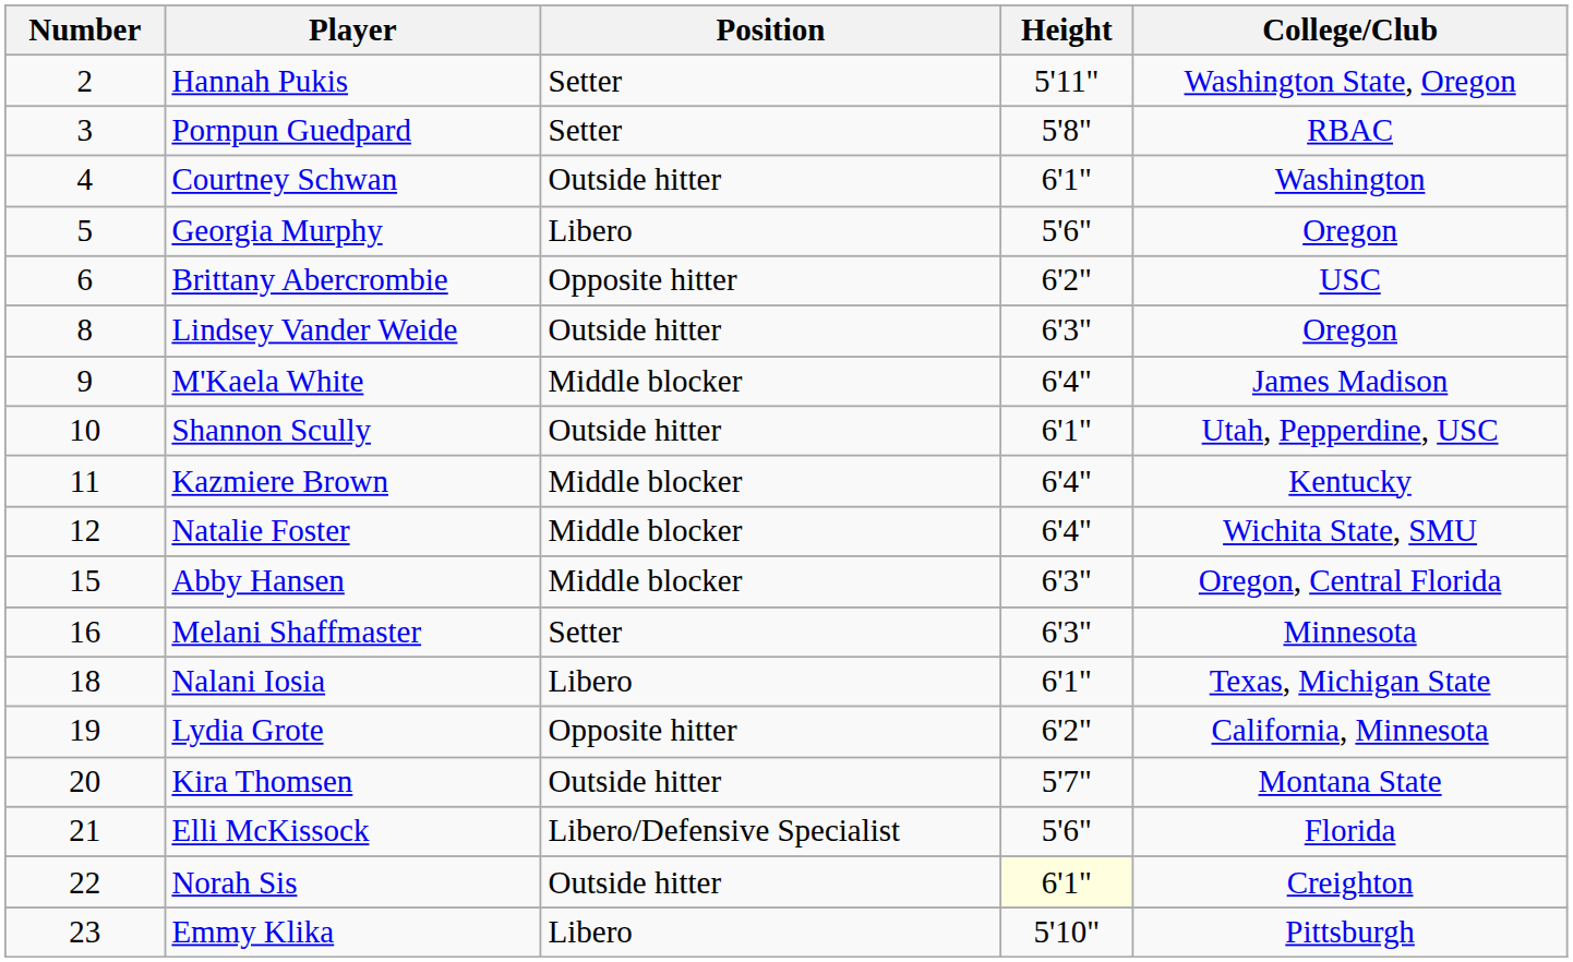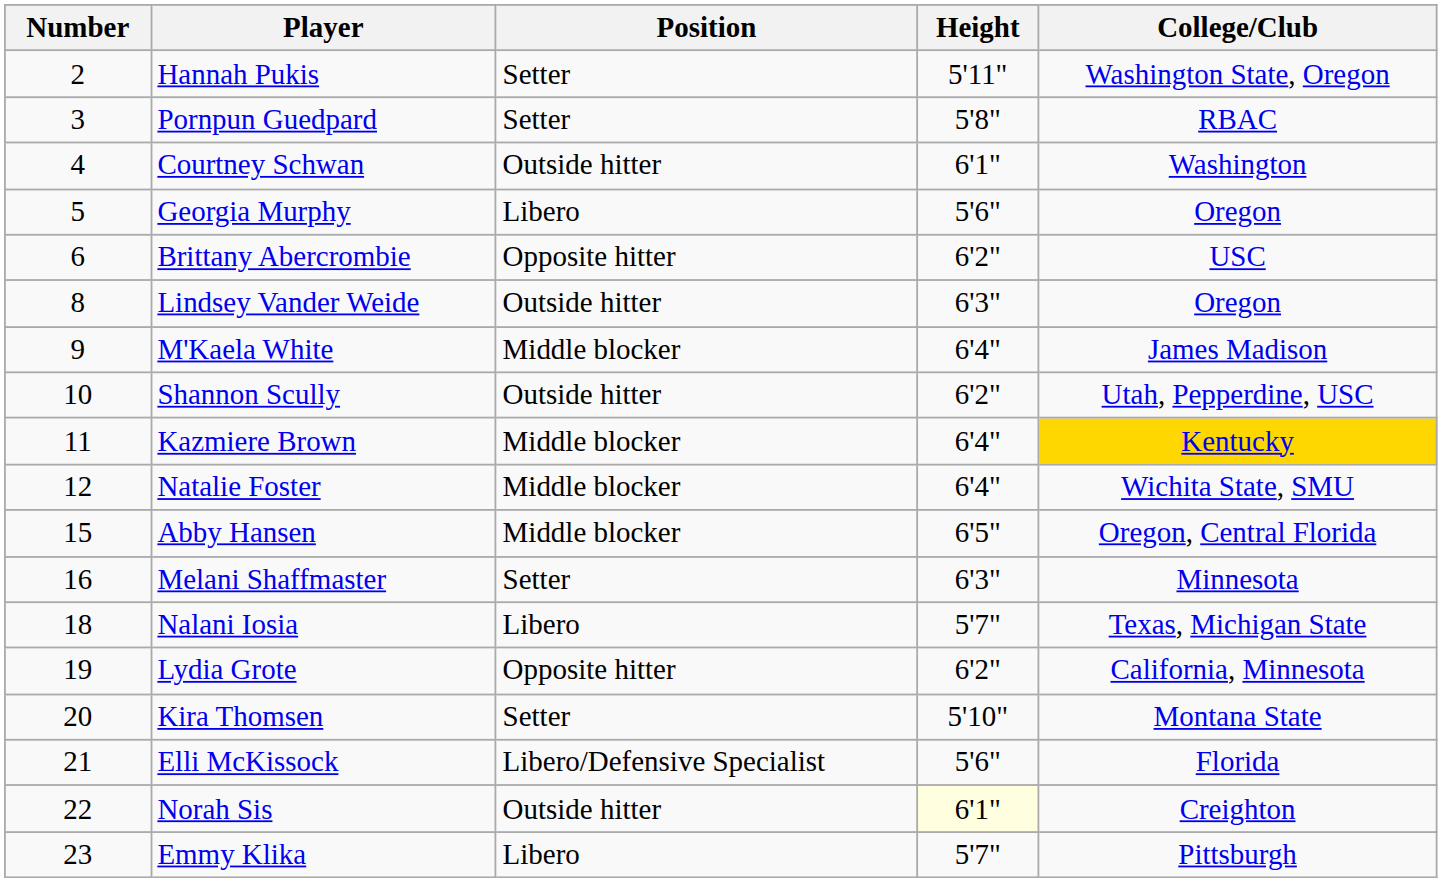Shannon Scully | Height: 6'1" -> 6'2"
Kazmiere Brown | College/Club: no background -> gold background
Abby Hansen | Height: 6'3" -> 6'5"
Nalani Iosia | Height: 6'1" -> 5'7"
Kira Thomsen | Position: Outside hitter -> Setter
Kira Thomsen | Height: 5'7" -> 5'10"
Emmy Klika | Height: 5'10" -> 5'7"
